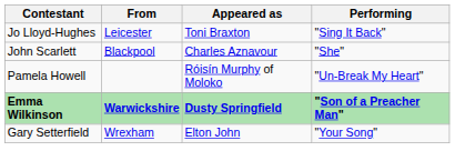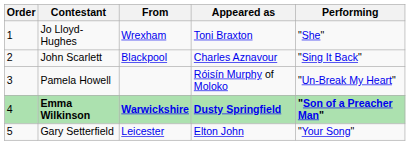+ column: Order | 1 | 2 | 3 | 4 | 5
Jo Lloyd-Hughes | From: Leicester -> Wrexham
Jo Lloyd-Hughes | Performing: "Sing It Back" -> "She"
John Scarlett | Performing: "She" -> "Sing It Back"
Gary Setterfield | From: Wrexham -> Leicester
